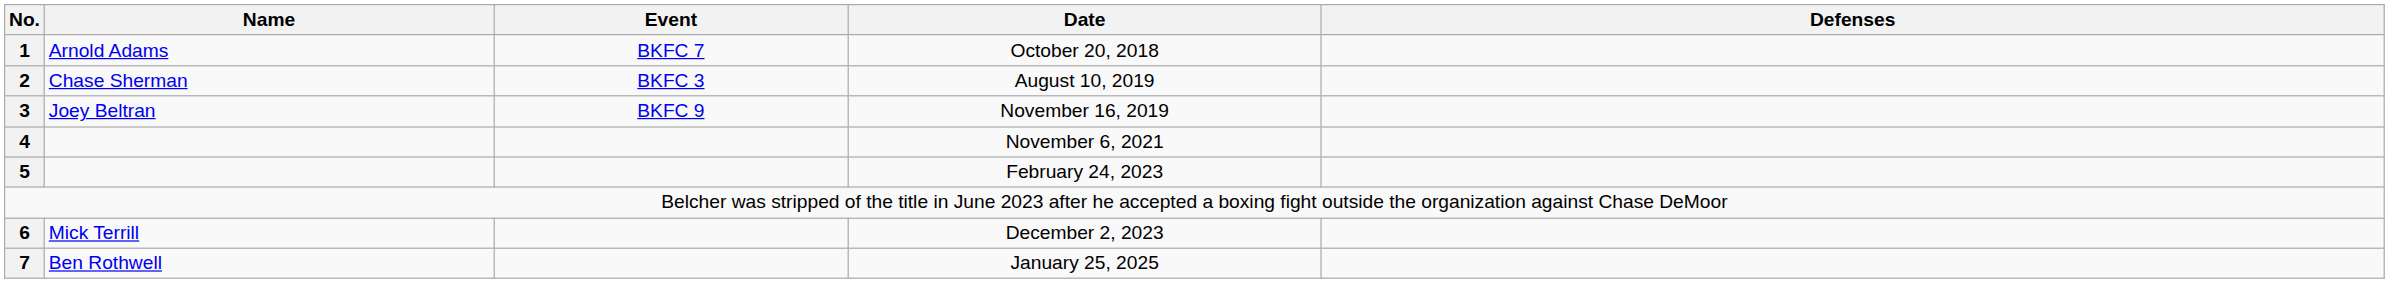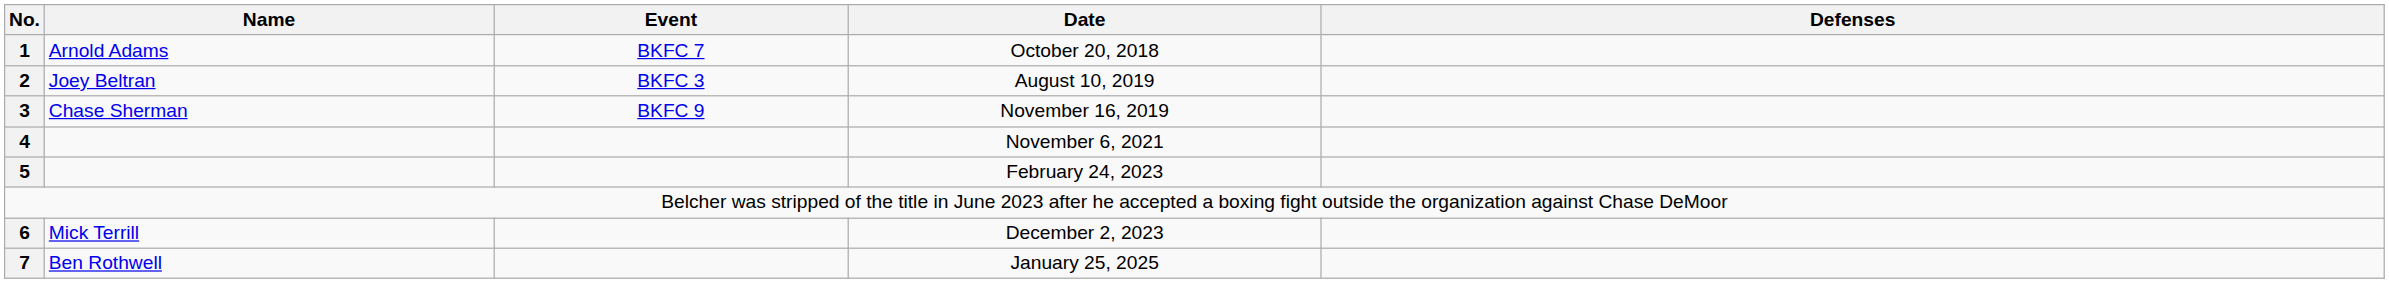August 10, 2019 | Name: Chase Sherman -> Joey Beltran
November 16, 2019 | Name: Joey Beltran -> Chase Sherman
